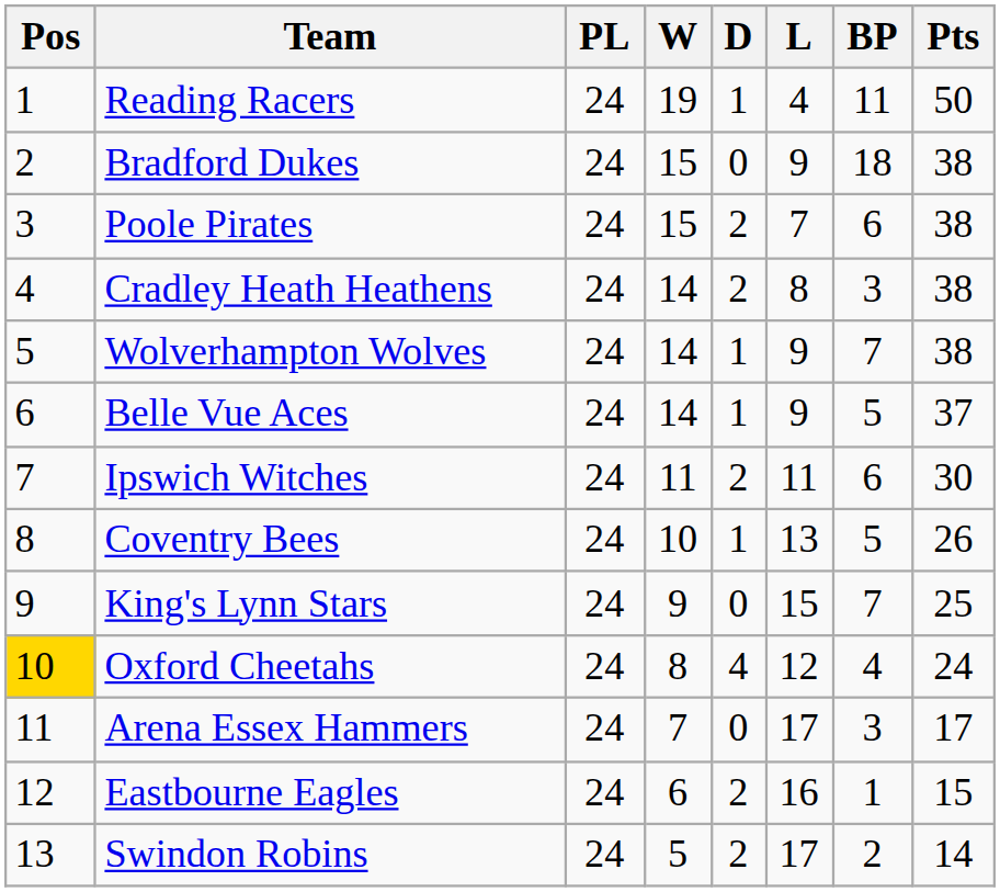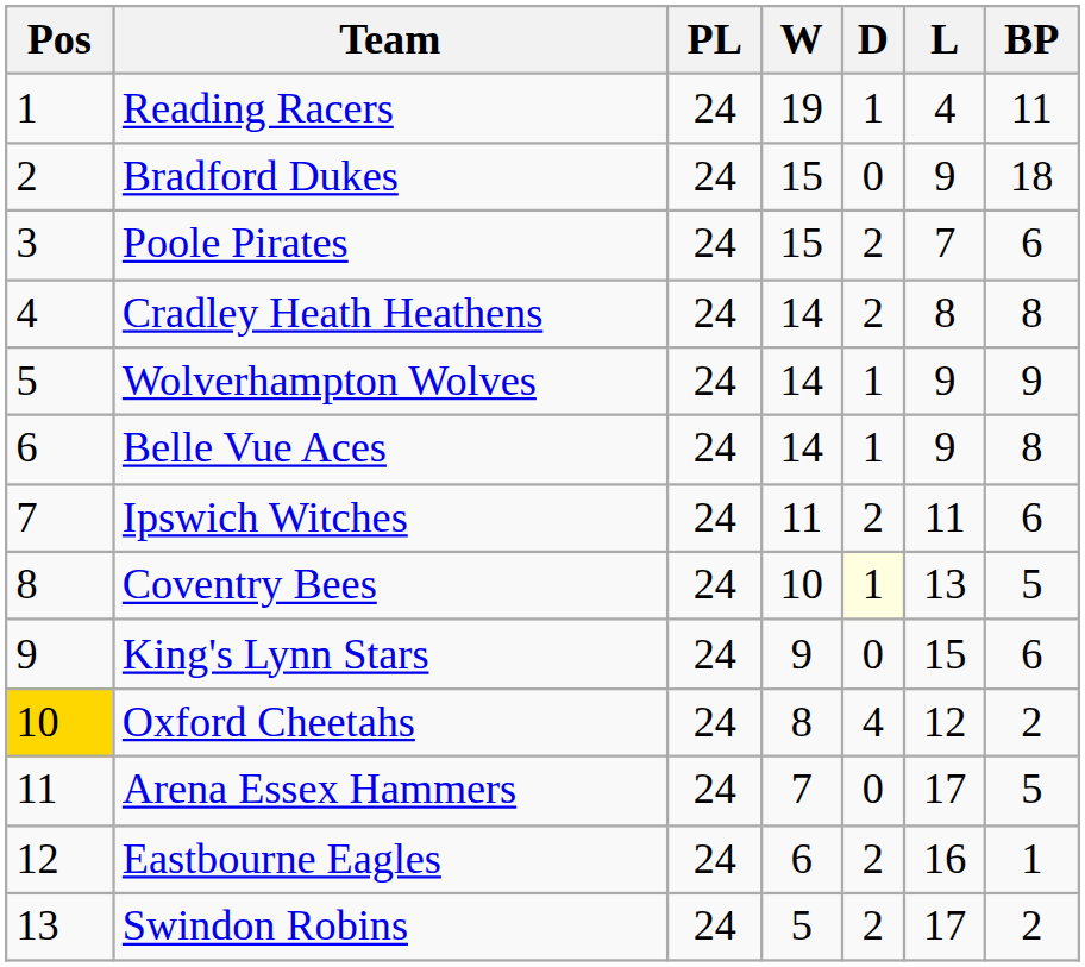- column: Pts | 50 | 38 | 38 | 38 | 38 | 37 | 30 | 26 | 25 | 24 | 17 | 15 | 14
Cradley Heath Heathens | BP: 3 -> 8
Wolverhampton Wolves | BP: 7 -> 9
Belle Vue Aces | BP: 5 -> 8
Coventry Bees | D: no background -> lightyellow background
King's Lynn Stars | BP: 7 -> 6
Oxford Cheetahs | BP: 4 -> 2
Arena Essex Hammers | BP: 3 -> 5
